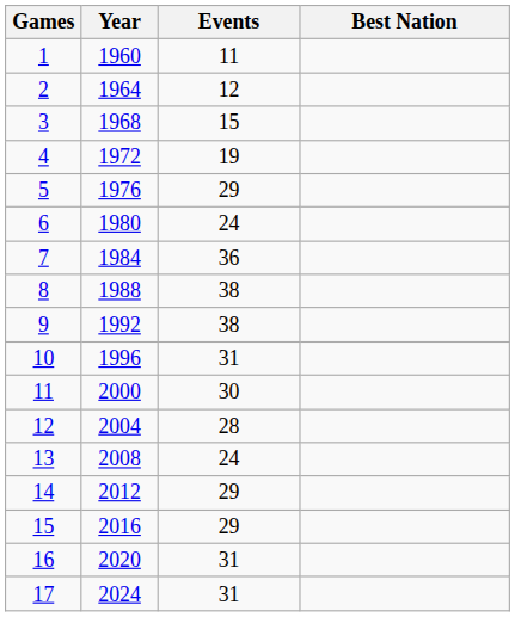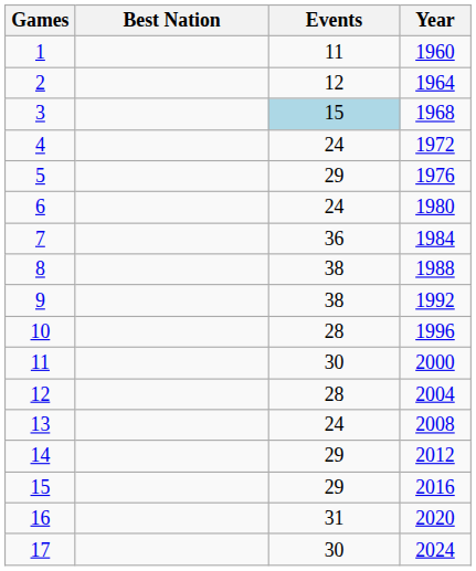columns swapped: Year <-> Best Nation
3 | Events: no background -> lightblue background
4 | Events: 19 -> 24
10 | Events: 31 -> 28
17 | Events: 31 -> 30
